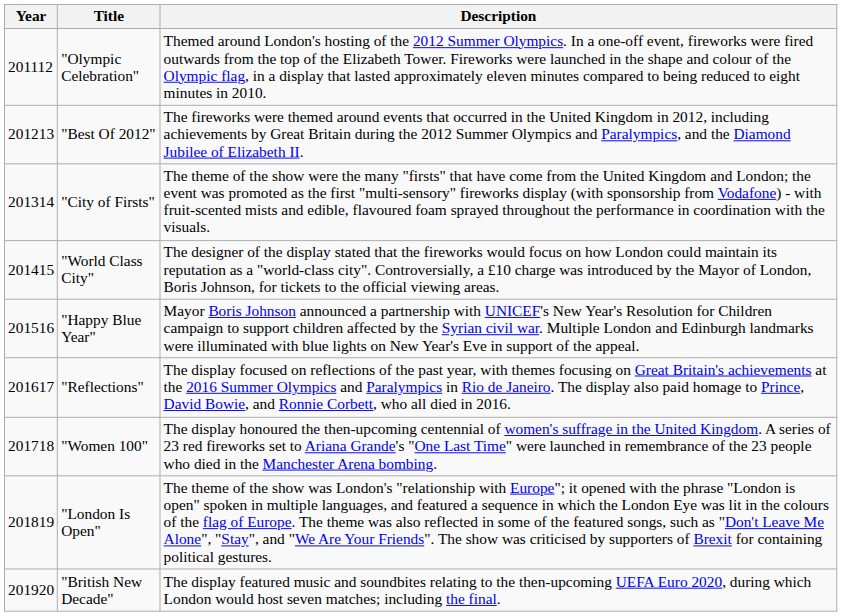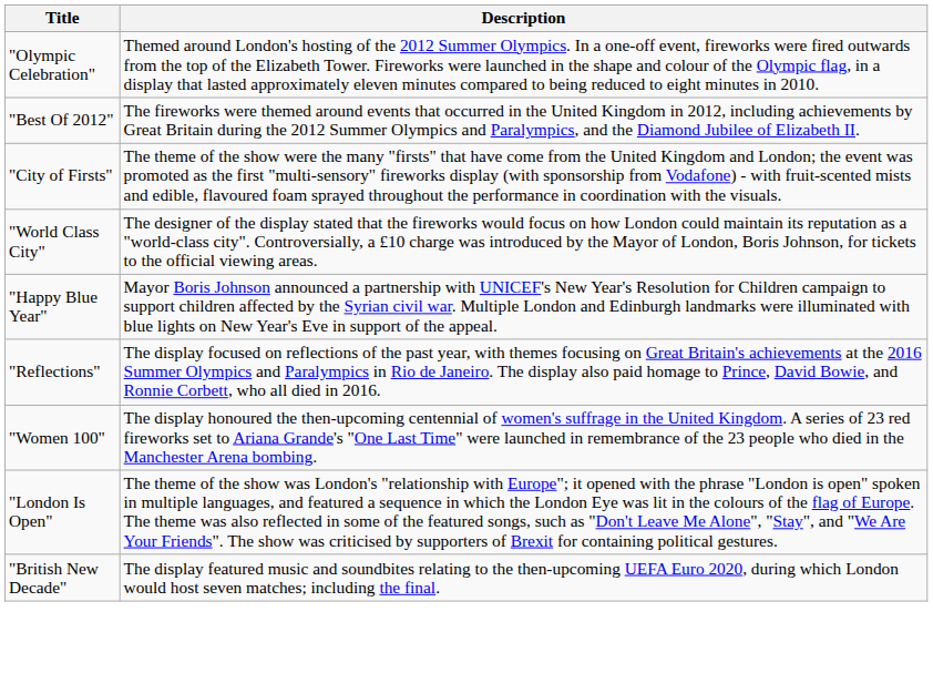- column: Year | 201112 | 201213 | 201314 | 201415 | 201516 | 201617 | 201718 | 201819 | 201920
